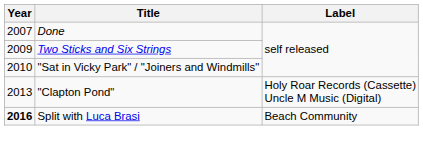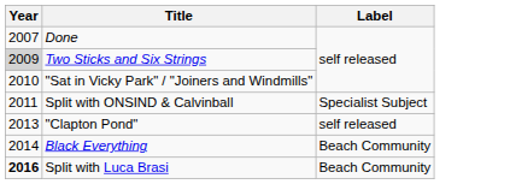Two Sticks and Six Strings | Year: no background -> lightgrey background
+ row: 2011 | Split with ONSIND & Calvinball | Specialist Subject
"Clapton Pond" | Label: Holy Roar Records (Cassette) Uncle M Music (Digital) -> self released
+ row: 2014 | Black Everything | Beach Community
